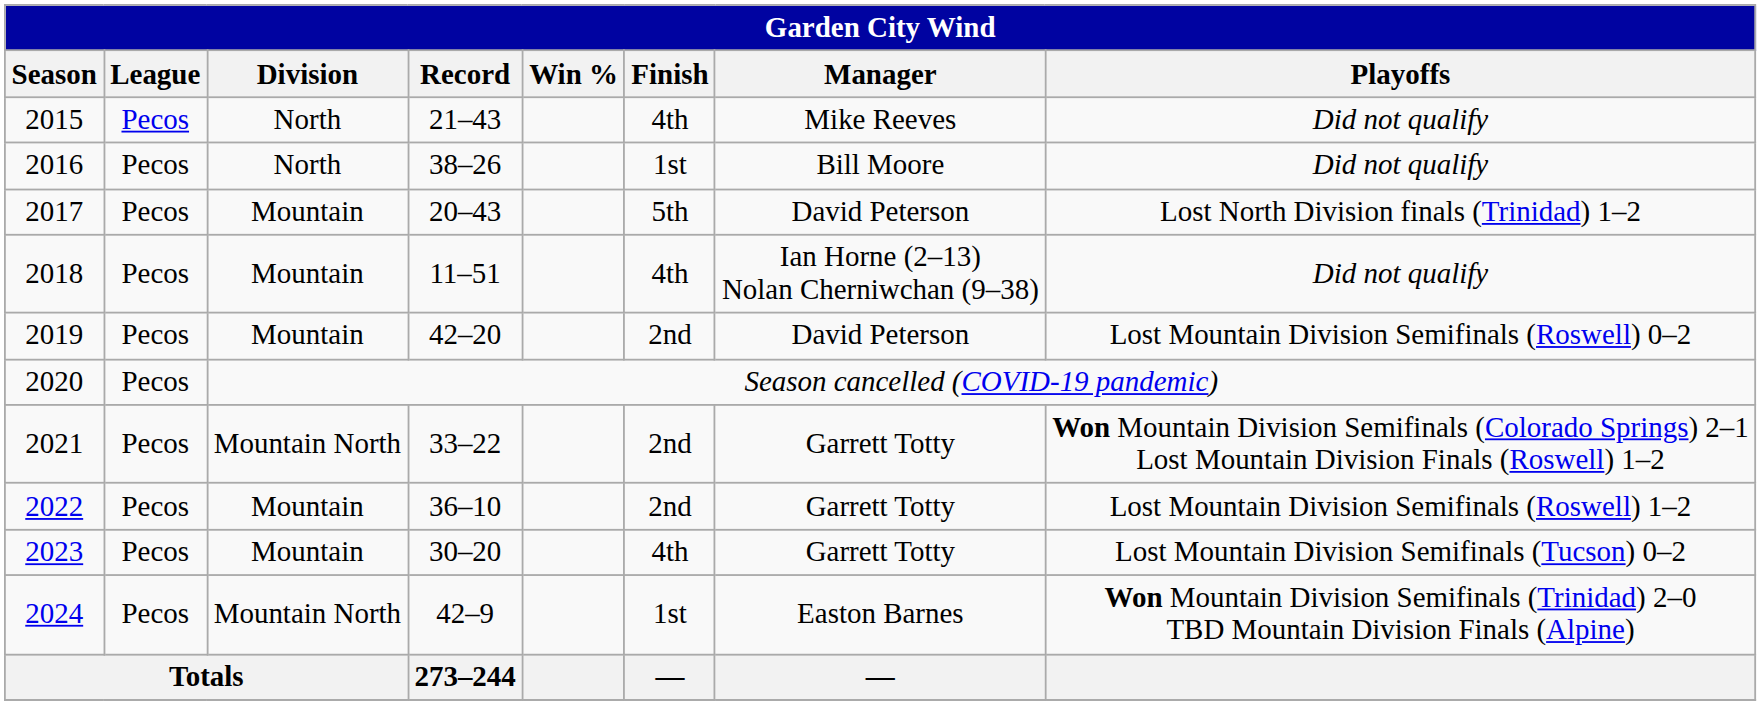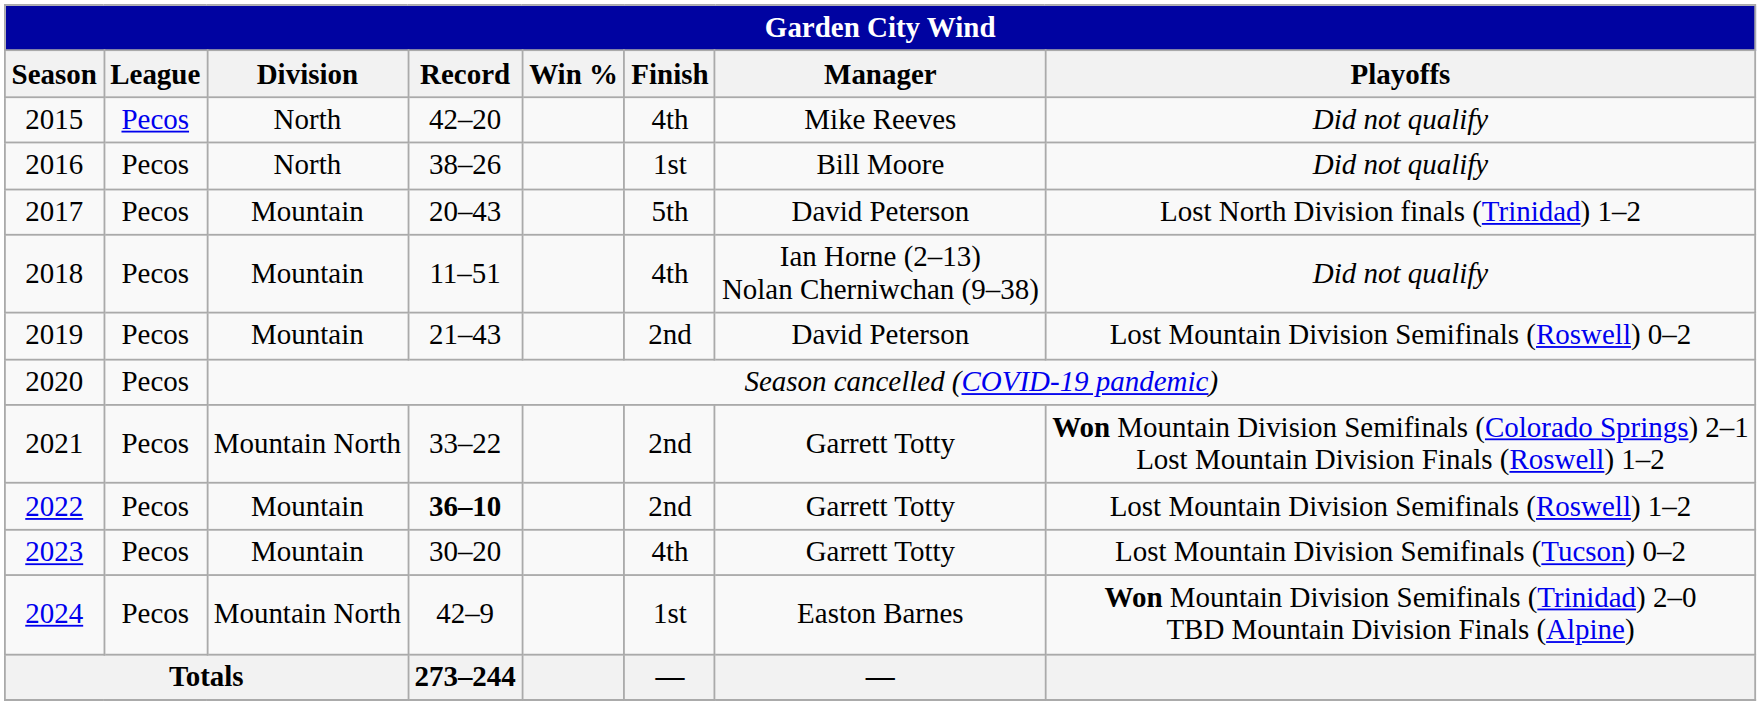2015 | Record: 21–43 -> 42–20
2019 | Record: 42–20 -> 21–43
2022 | Record: normal -> bold
